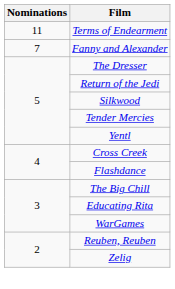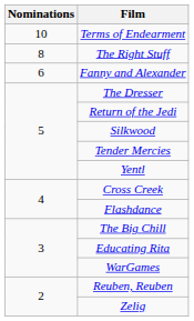Terms of Endearment | Nominations: 11 -> 10
+ row: 8 | The Right Stuff
Fanny and Alexander | Nominations: 7 -> 6
